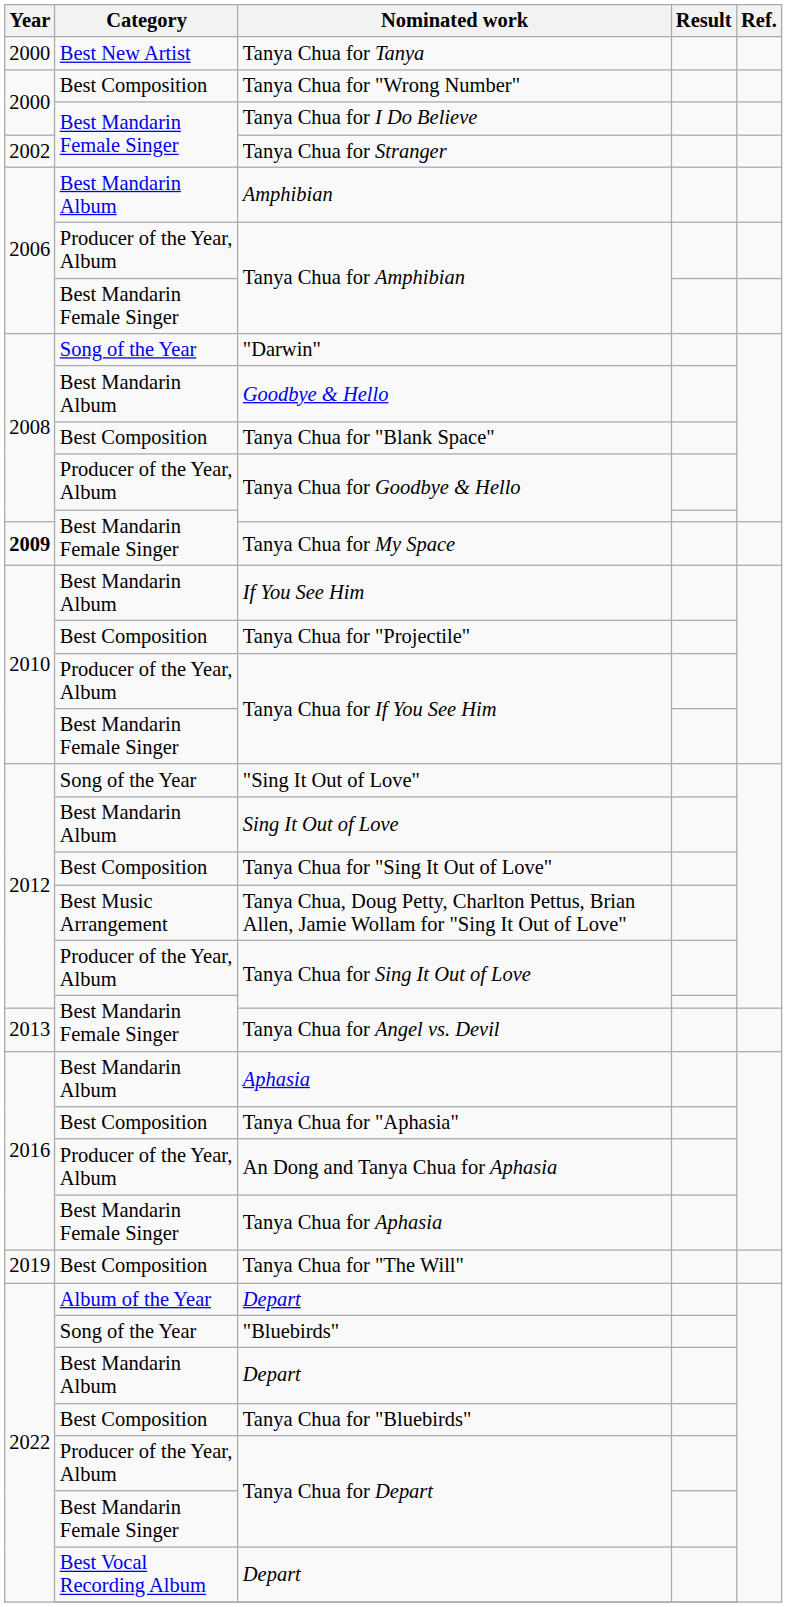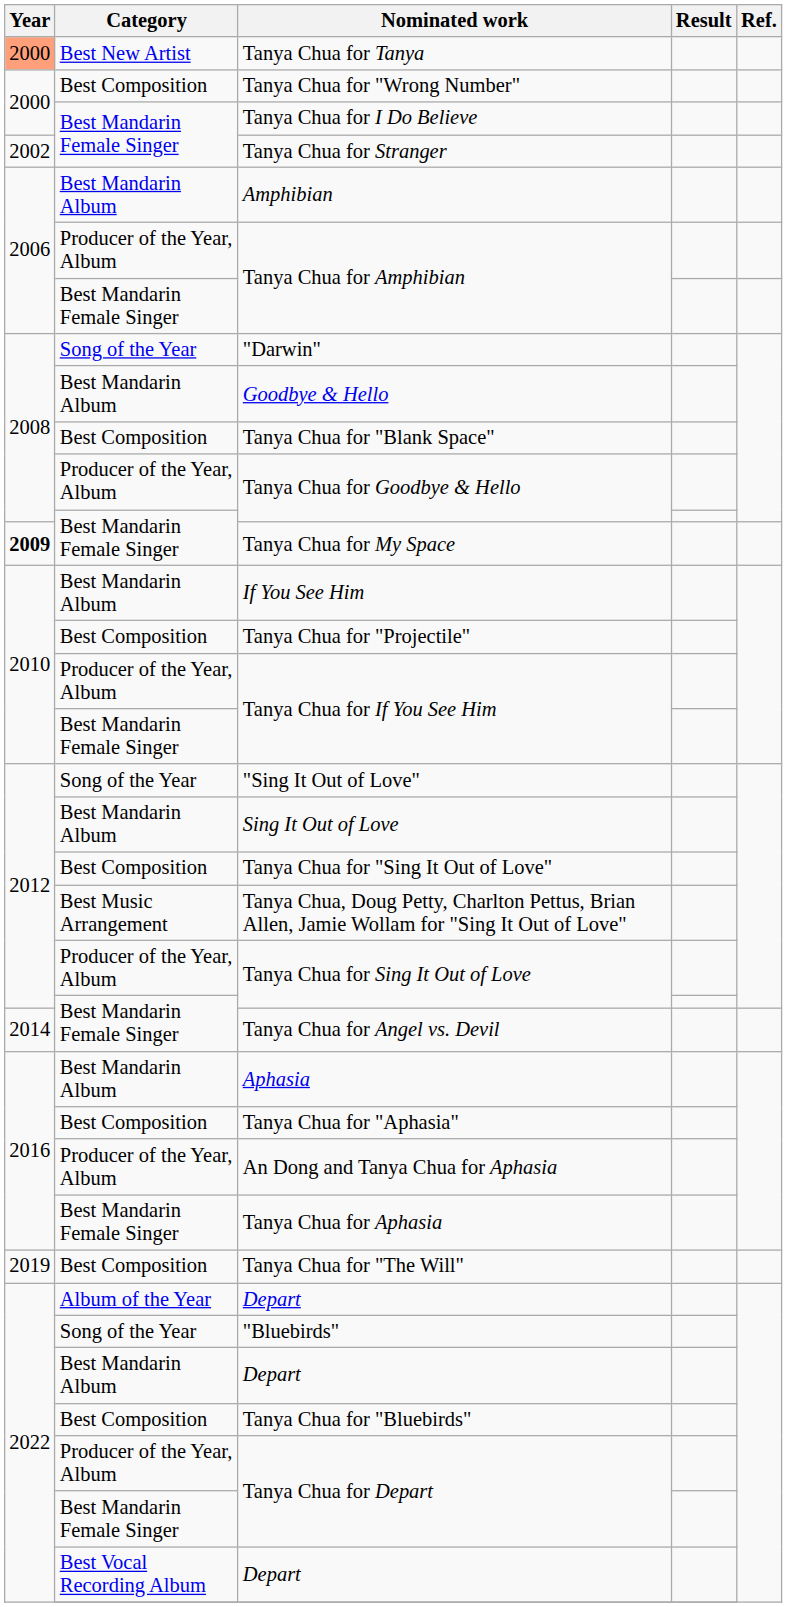Tanya Chua for Tanya | Year: no background -> lightsalmon background
Tanya Chua for Angel vs. Devil | Year: 2013 -> 2014
